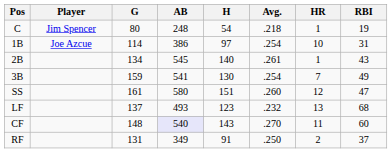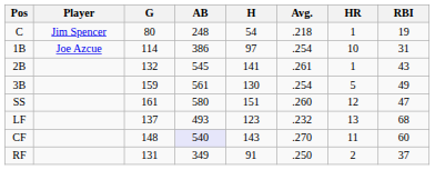2B | G: 134 -> 132
2B | H: 140 -> 141
3B | AB: 541 -> 561
3B | HR: 7 -> 5
